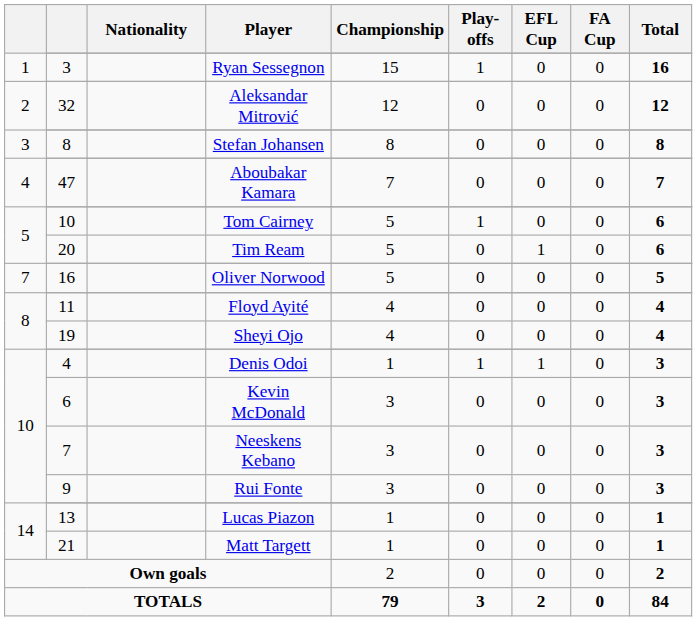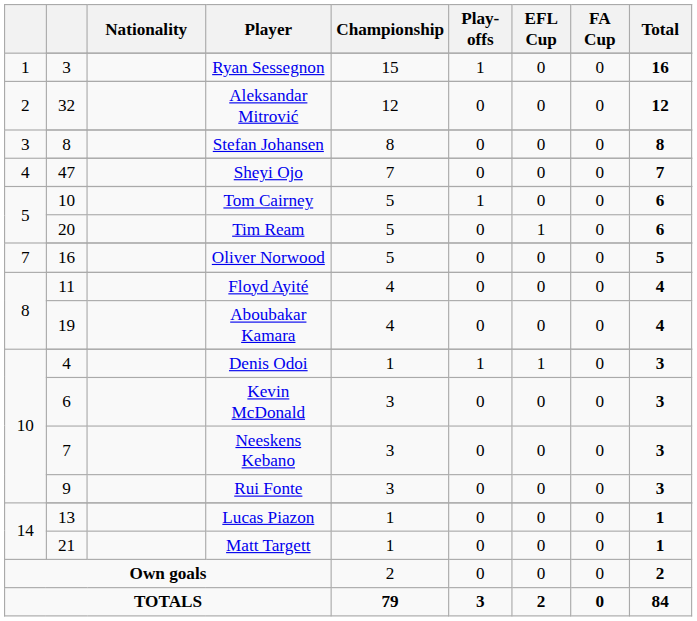47 | Player: Aboubakar Kamara -> Sheyi Ojo
19 | Player: Sheyi Ojo -> Aboubakar Kamara
